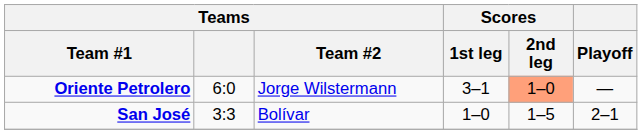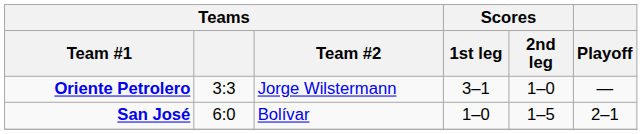Oriente Petrolero | Teams: 6:0 -> 3:3
Oriente Petrolero | Scores / 2nd leg: lightsalmon background -> no background
San José | Teams: 3:3 -> 6:0
